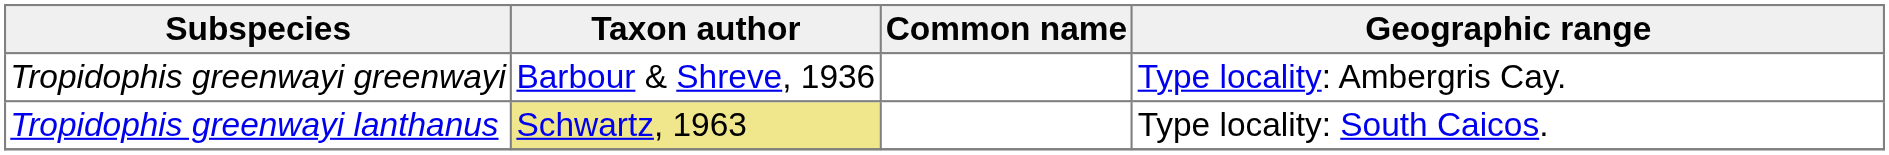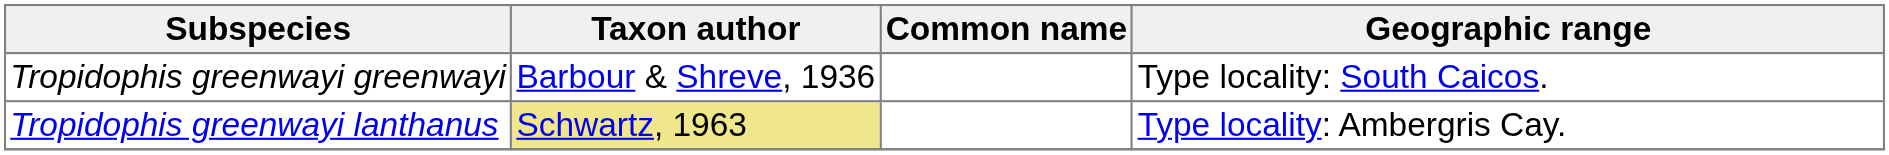Tropidophis greenwayi greenwayi | Geographic range: Type locality: Ambergris Cay. -> Type locality: South Caicos.
Tropidophis greenwayi lanthanus | Geographic range: Type locality: South Caicos. -> Type locality: Ambergris Cay.
